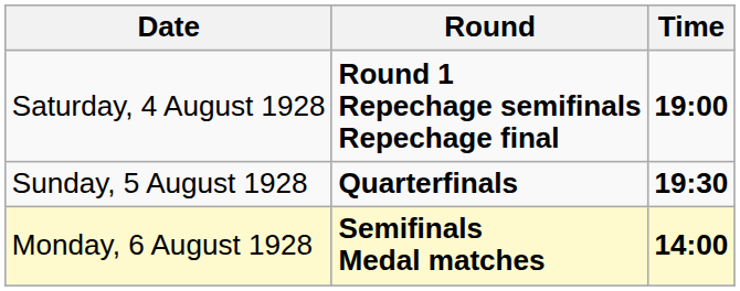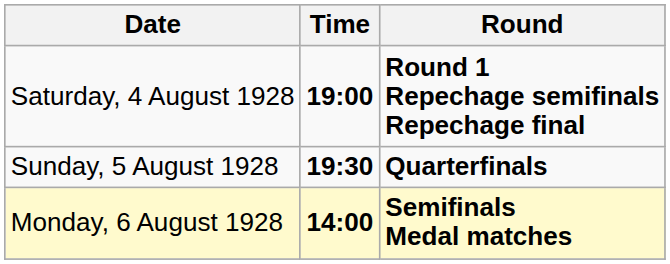columns swapped: Time <-> Round
